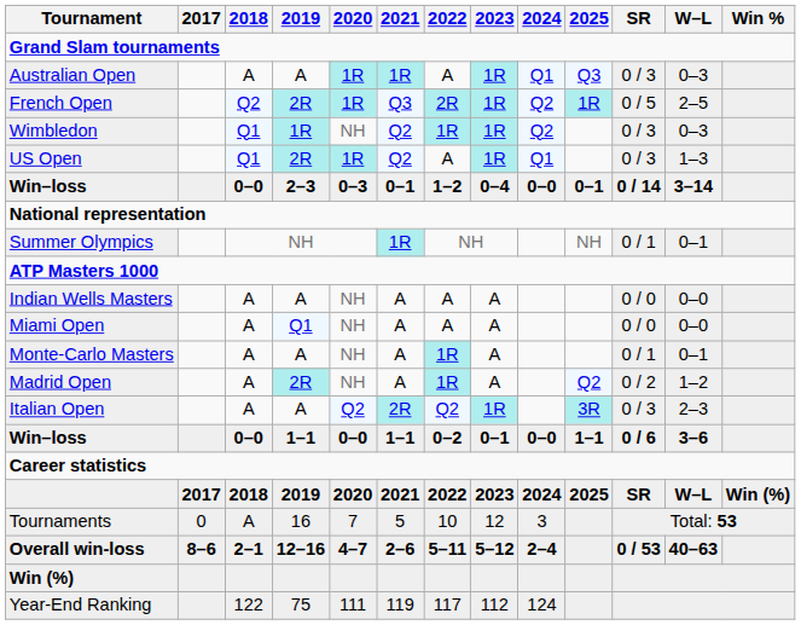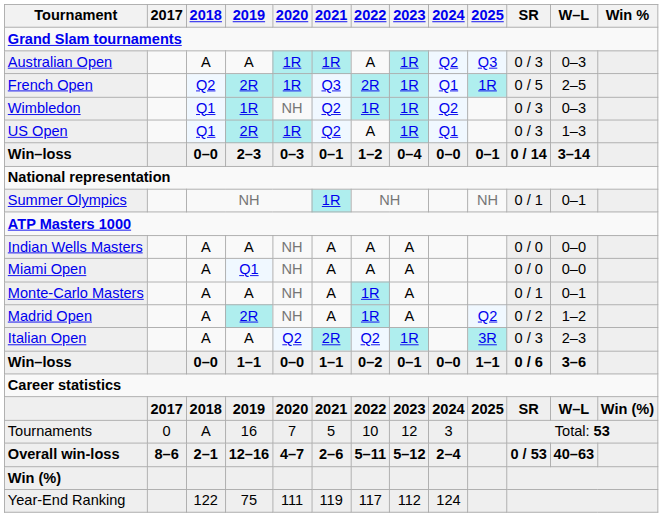Australian Open | 2024: Q1 -> Q2
French Open | 2024: Q2 -> Q1
